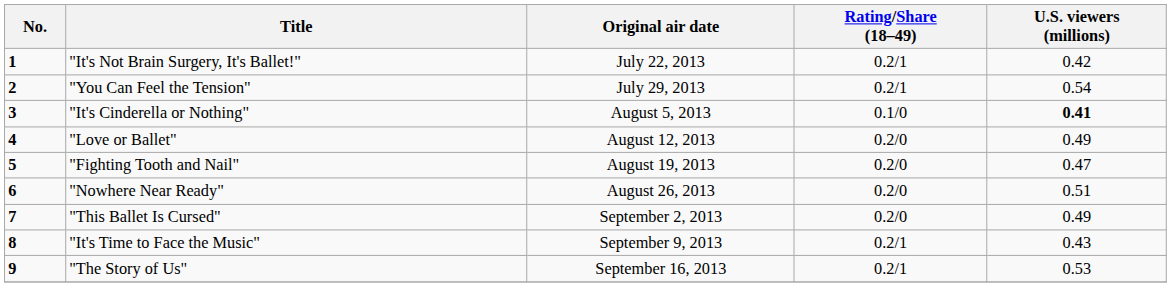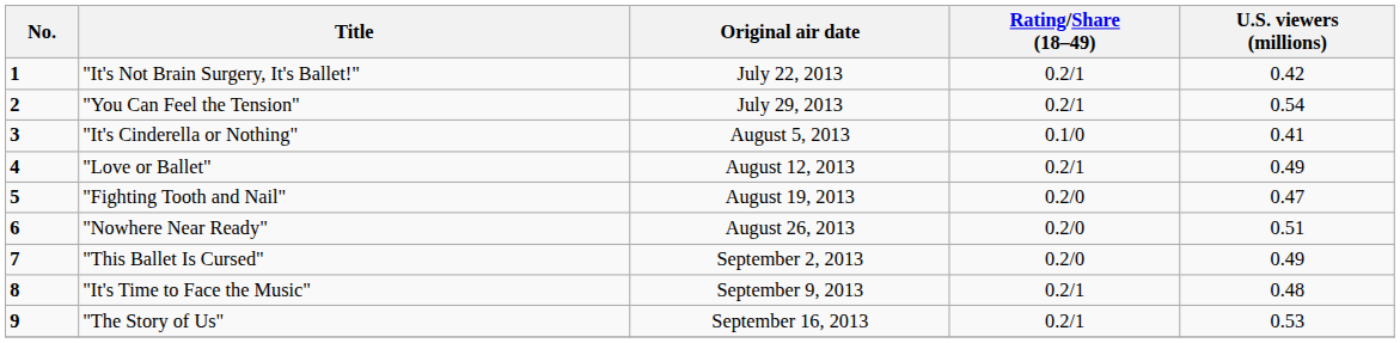"It's Cinderella or Nothing" | U.S. viewers (millions): bold -> normal
"Love or Ballet" | Rating/Share (18–49): 0.2/0 -> 0.2/1
"It's Time to Face the Music" | U.S. viewers (millions): 0.43 -> 0.48
